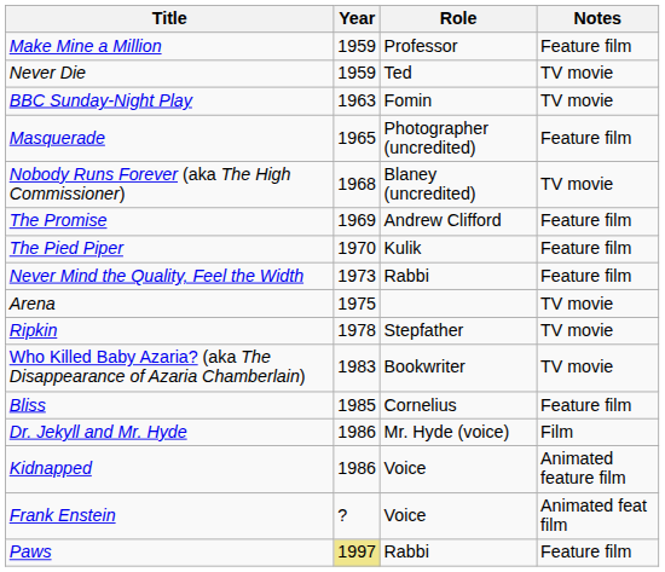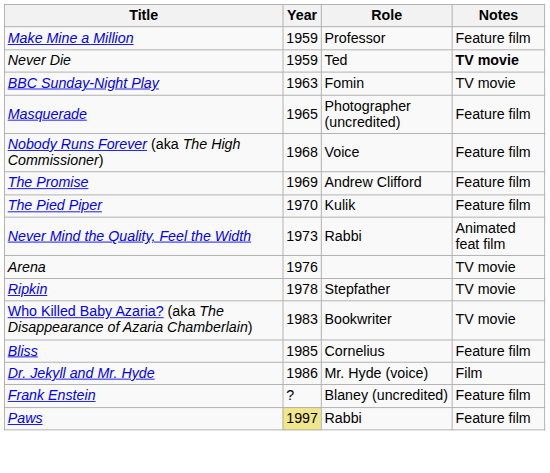Never Die | Notes: normal -> bold
Nobody Runs Forever (aka The High Commissioner) | Role: Blaney (uncredited) -> Voice
Nobody Runs Forever (aka The High Commissioner) | Notes: TV movie -> Feature film
Never Mind the Quality, Feel the Width | Notes: Feature film -> Animated feat film
Arena | Year: 1975 -> 1976
- row: Kidnapped | 1986 | Voice | Animated feature film
Frank Enstein | Role: Voice -> Blaney (uncredited)
Frank Enstein | Notes: Animated feat film -> Feature film
